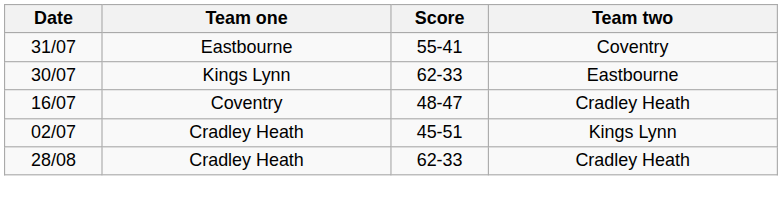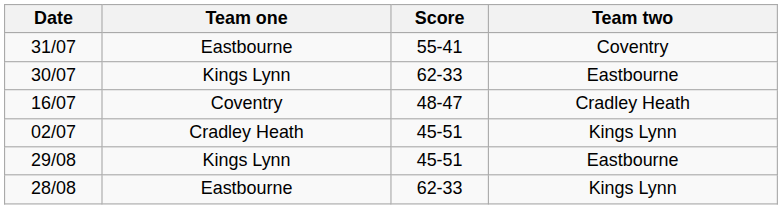+ row: 29/08 | Kings Lynn | 45-51 | Eastbourne
28/08 | Team one: Cradley Heath -> Eastbourne
28/08 | Team two: Cradley Heath -> Kings Lynn
